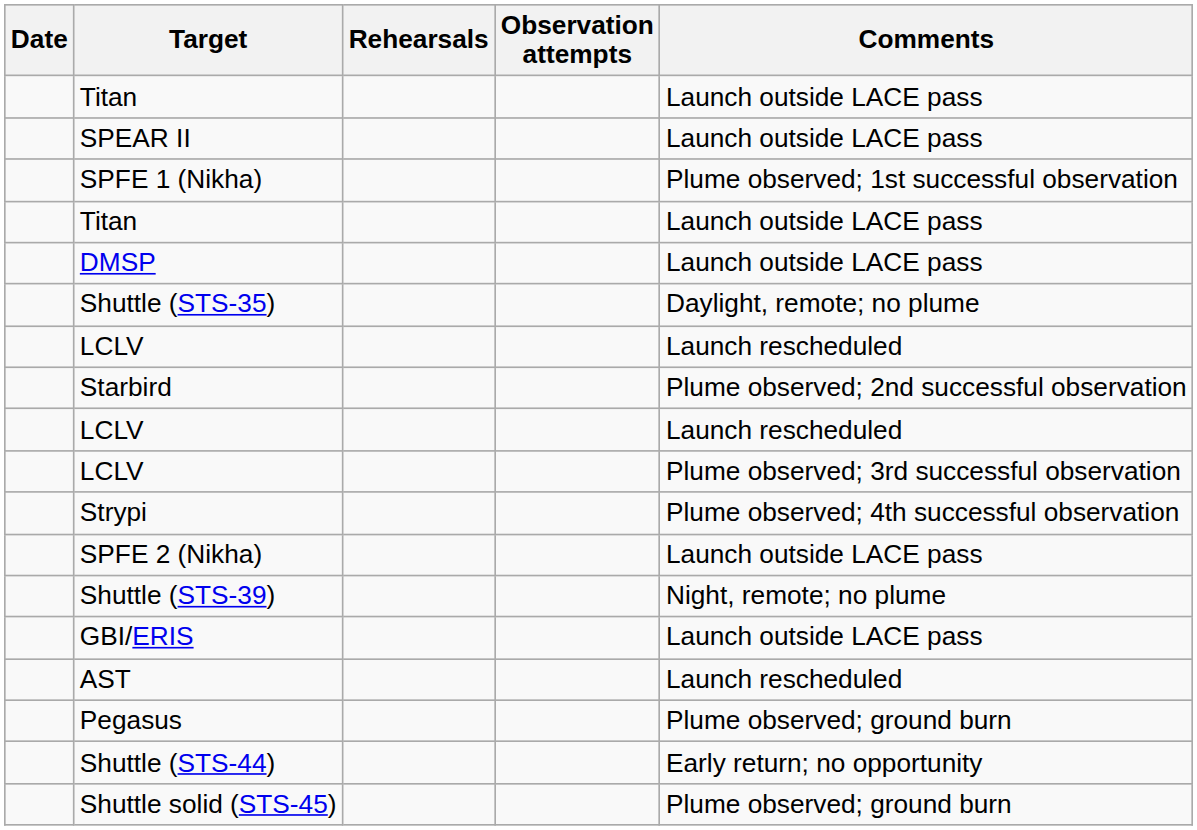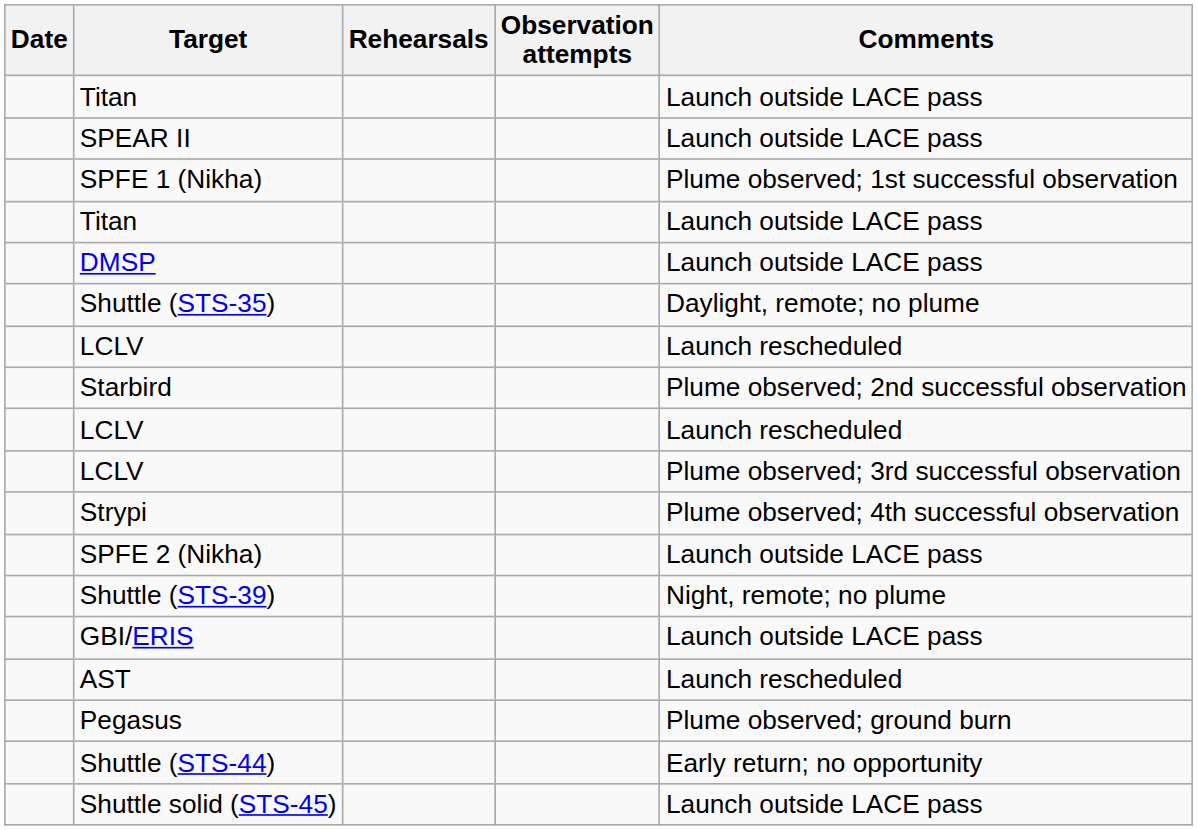Shuttle solid (STS-45) | Comments: Plume observed; ground burn -> Launch outside LACE pass
